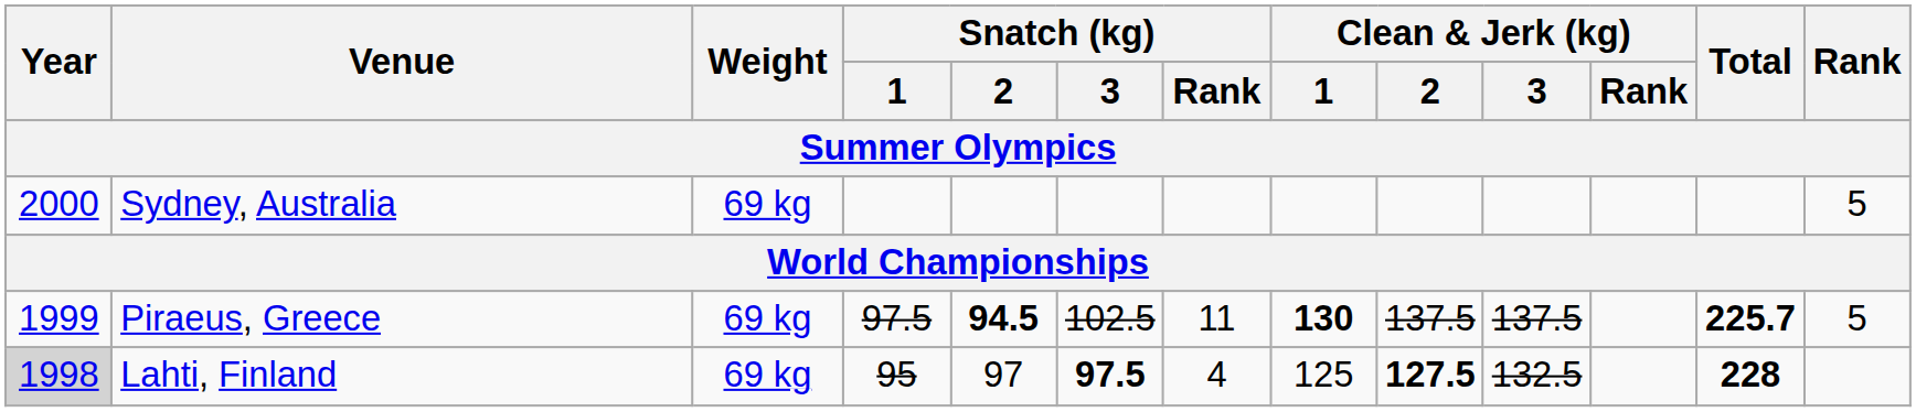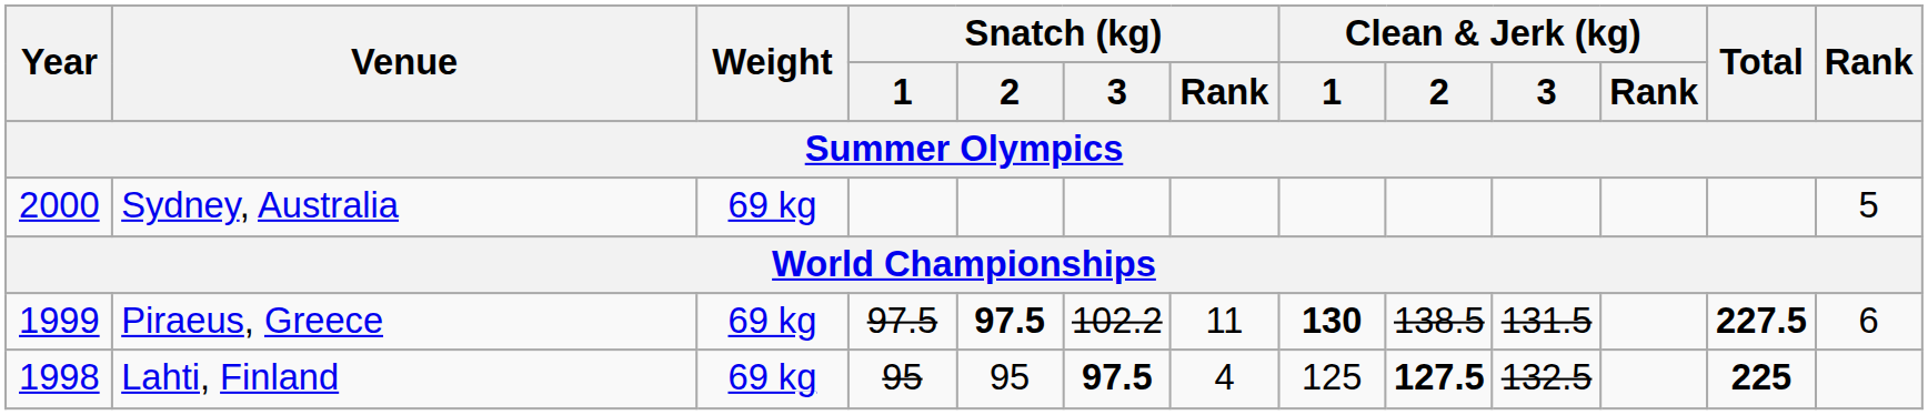Piraeus, Greece | Snatch (kg) / 2: 94.5 -> 97.5
Piraeus, Greece | Snatch (kg) / 3: 102.5 -> 102.2
Piraeus, Greece | Clean & Jerk (kg) / 2: 137.5 -> 138.5
Piraeus, Greece | Clean & Jerk (kg) / 3: 137.5 -> 131.5
Piraeus, Greece | Total: 225.7 -> 227.5
Piraeus, Greece | Rank: 5 -> 6
Lahti, Finland | Year: lightgrey background -> no background
Lahti, Finland | Snatch (kg) / 2: 97 -> 95
Lahti, Finland | Total: 228 -> 225
